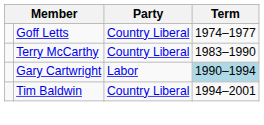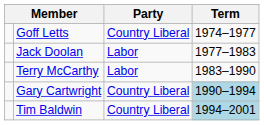+ row: Jack Doolan | Labor | 1977–1983
Terry McCarthy | Party: Country Liberal -> Labor
Gary Cartwright | Party: Labor -> Country Liberal
Tim Baldwin | Term: no background -> lightblue background
